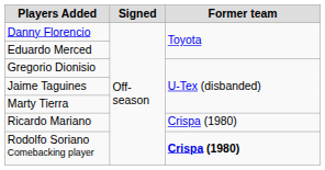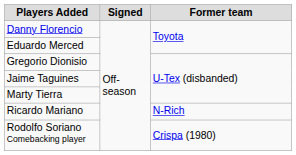Ricardo Mariano | Former team: Crispa (1980) -> N-Rich
Rodolfo Soriano Comebacking player | Former team: bold -> normal
